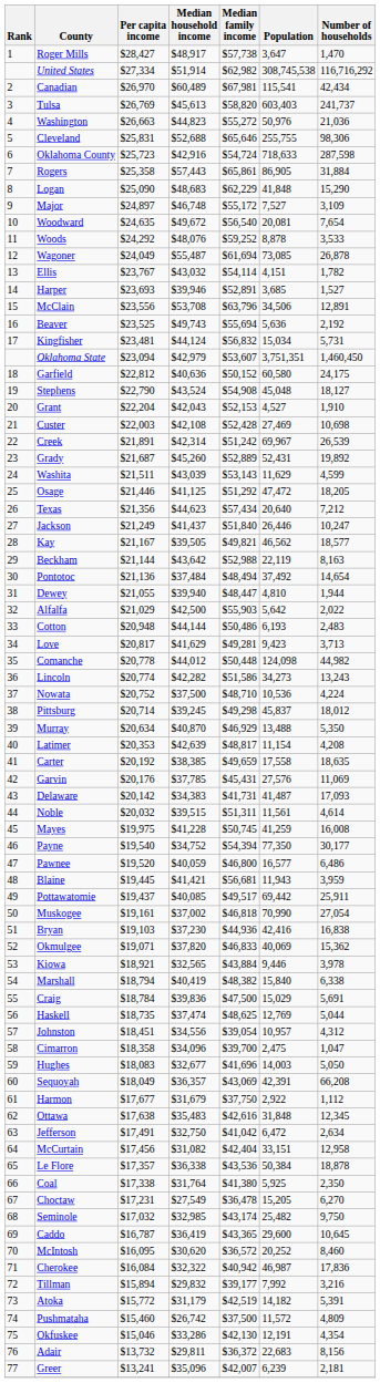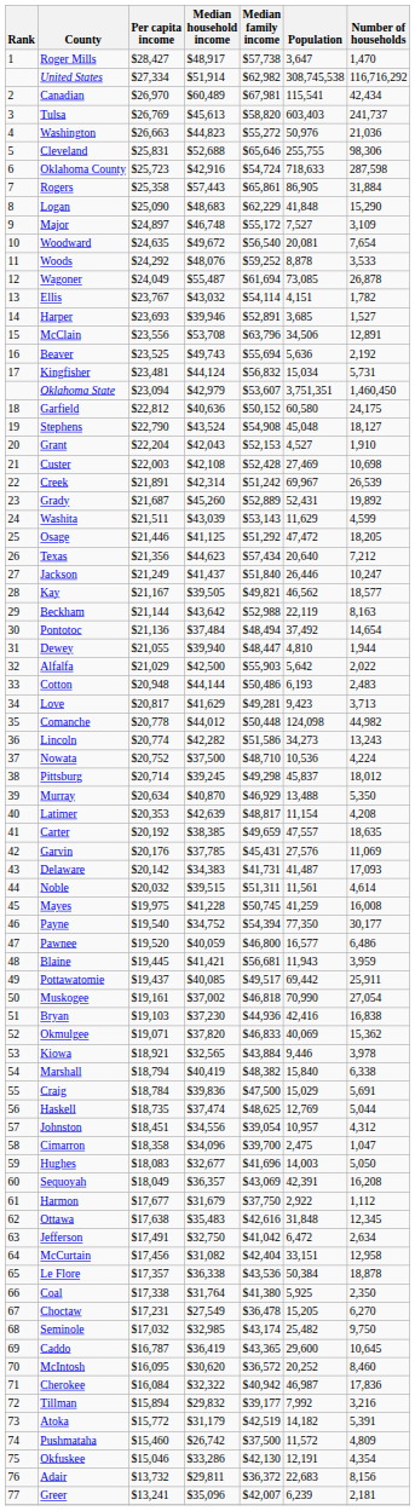Carter | Population: 17,558 -> 47,557
Sequoyah | Number of households: 66,208 -> 16,208
